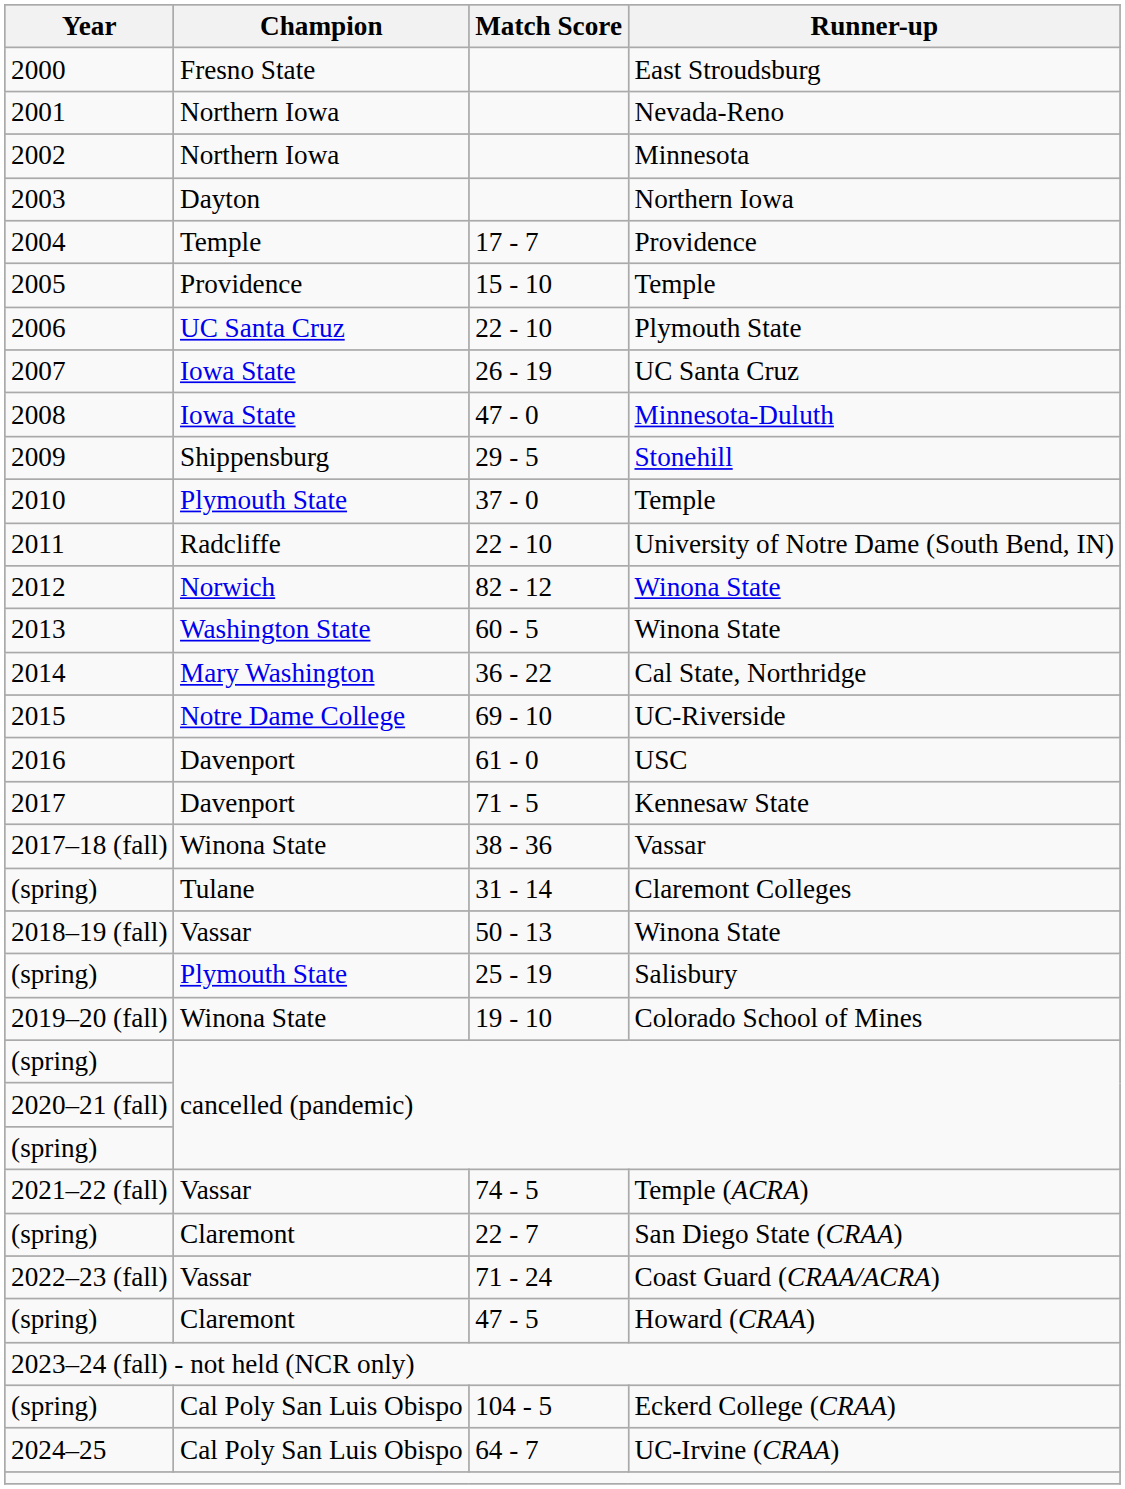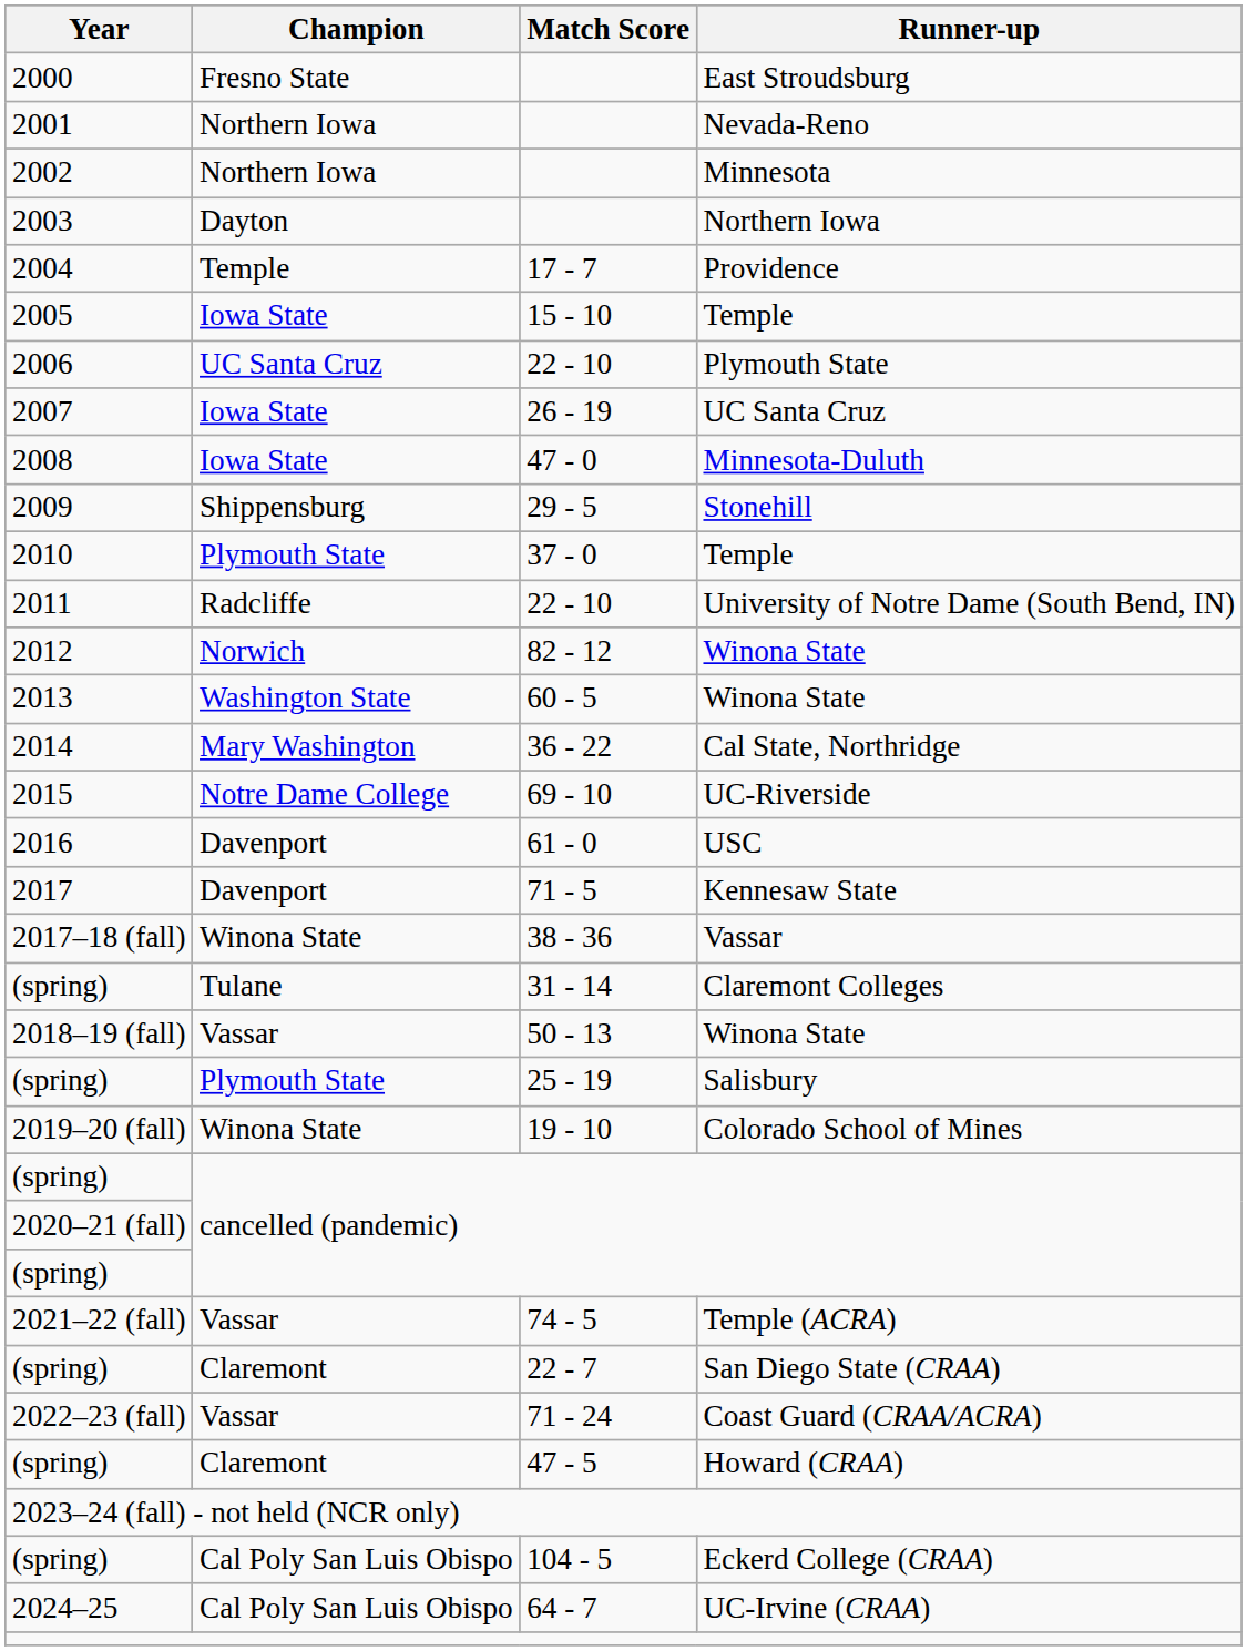2005 / Temple | Champion: Providence -> Iowa State
